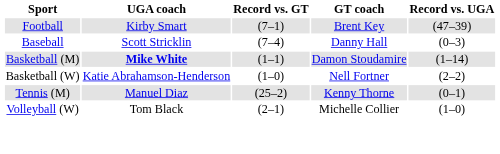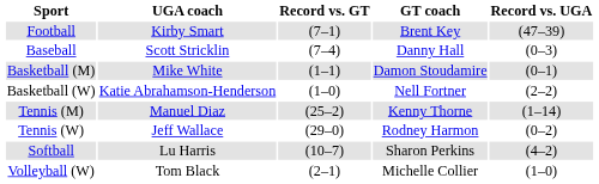Basketball (M) | UGA coach: bold -> normal
Basketball (M) | Record vs. UGA: (1–14) -> (0–1)
Tennis (M) | Record vs. UGA: (0–1) -> (1–14)
+ row: Tennis (W) | Jeff Wallace | (29–0) | Rodney Harmon | (0–2)
+ row: Softball | Lu Harris | (10–7) | Sharon Perkins | (4–2)
